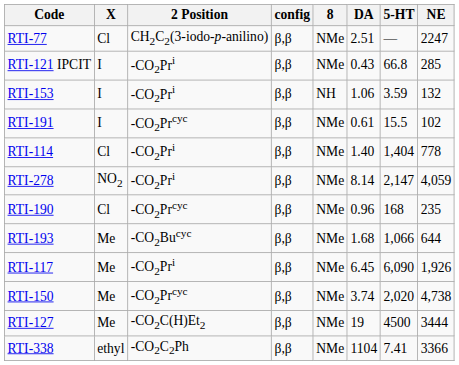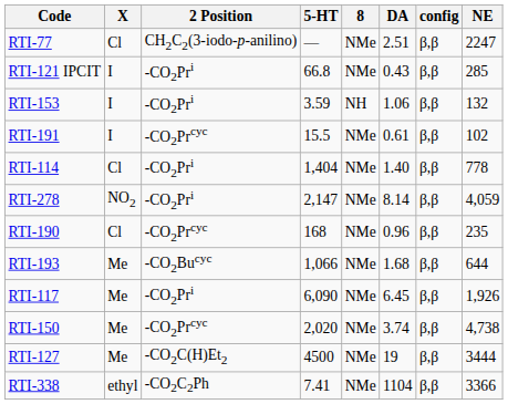columns swapped: config <-> 5-HT
